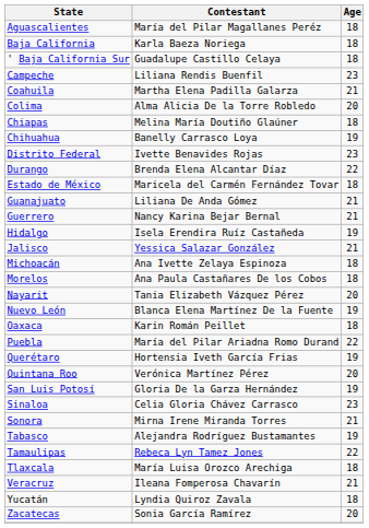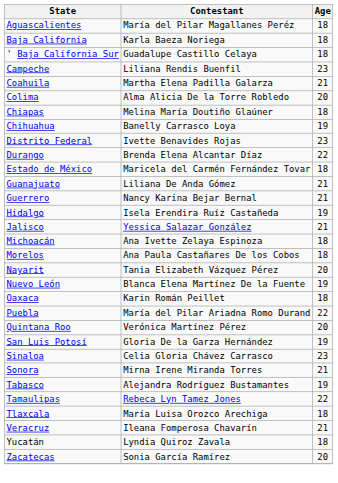- row: Querétaro | Hortensia Iveth García Frias | 19
